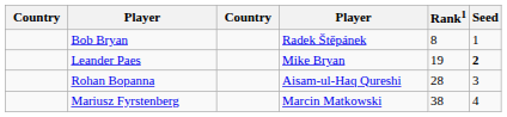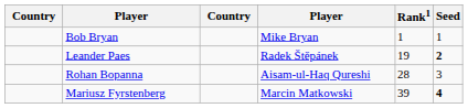Bob Bryan | column 4: Radek Štěpánek -> Mike Bryan
Bob Bryan | Rank1: 8 -> 1
Leander Paes | column 4: Mike Bryan -> Radek Štěpánek
Mariusz Fyrstenberg | Rank1: 38 -> 39
Mariusz Fyrstenberg | Seed: normal -> bold
